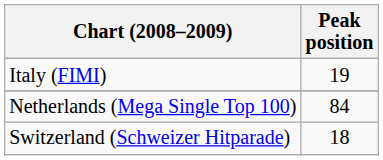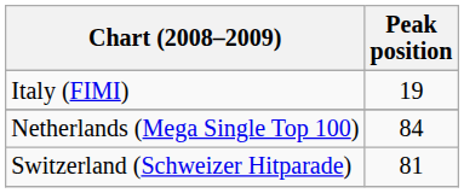Switzerland (Schweizer Hitparade) | Peak position: 18 -> 81
